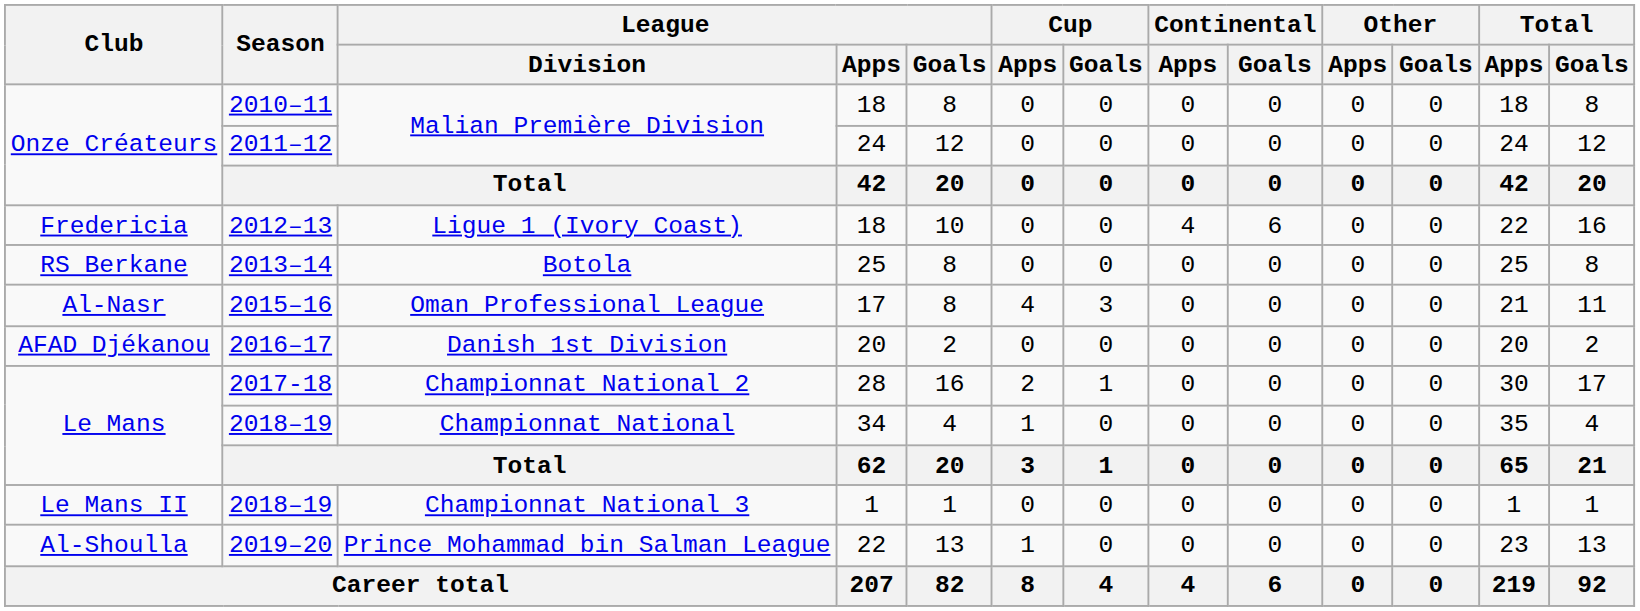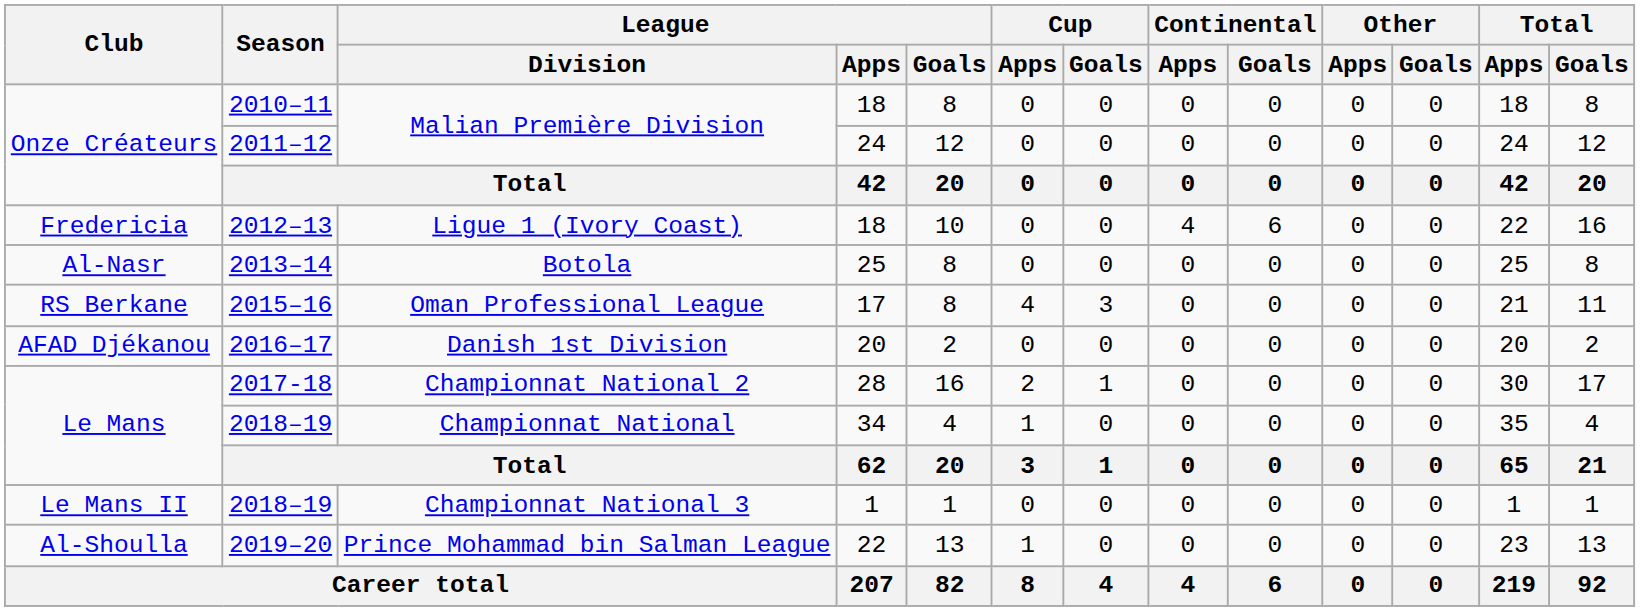Botola | Club: RS Berkane -> Al-Nasr
Oman Professional League | Club: Al-Nasr -> RS Berkane
